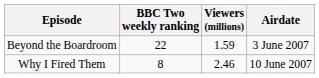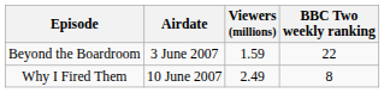columns swapped: Airdate <-> BBC Two weekly ranking
Why I Fired Them | Viewers (millions): 2.46 -> 2.49
